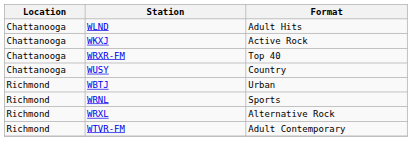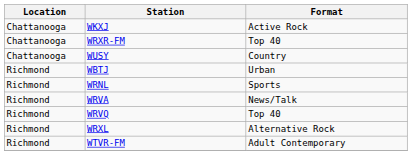- row: Chattanooga | WLND | Adult Hits
+ row: Richmond | WRVA | News/Talk
+ row: Richmond | WRVQ | Top 40
